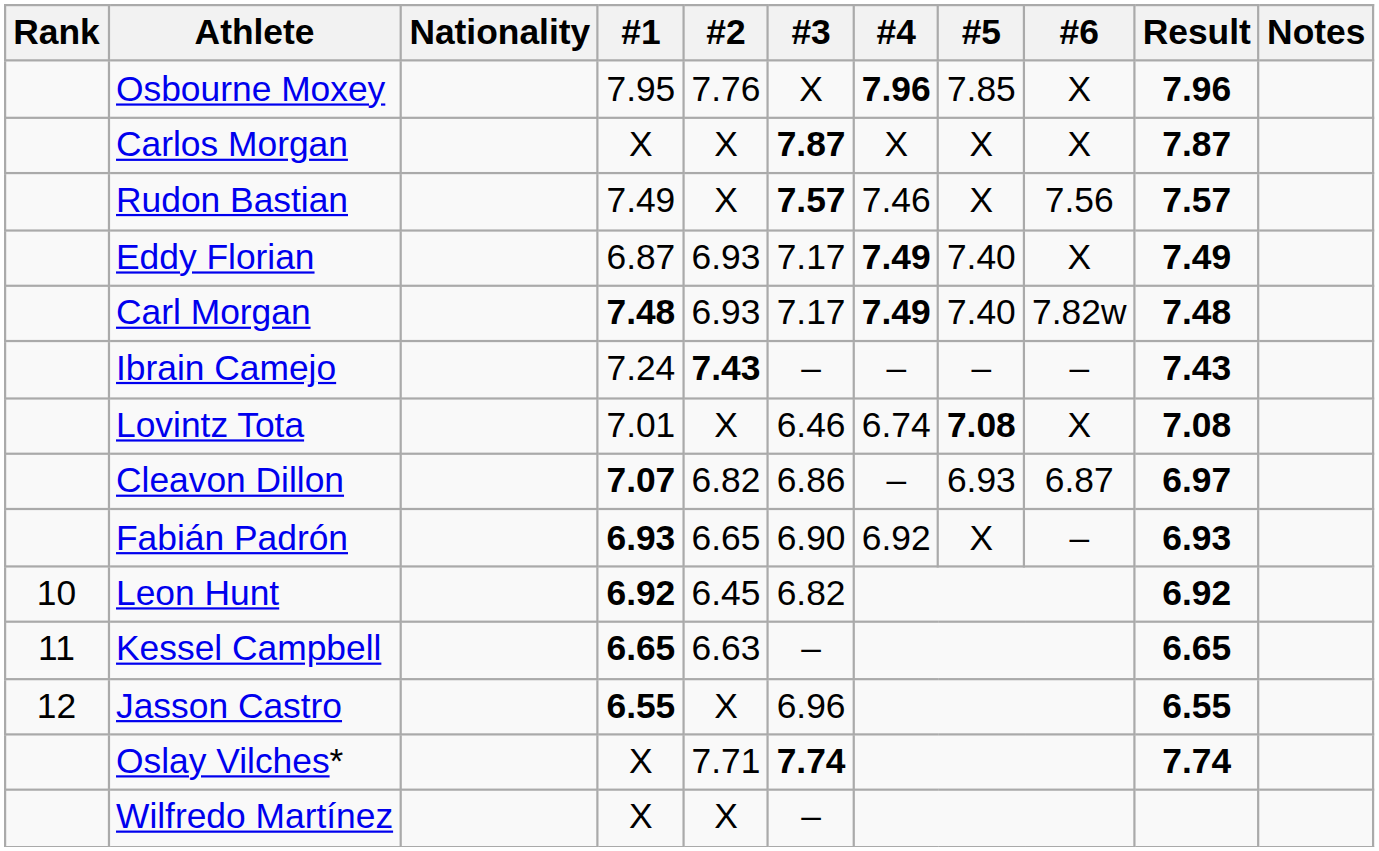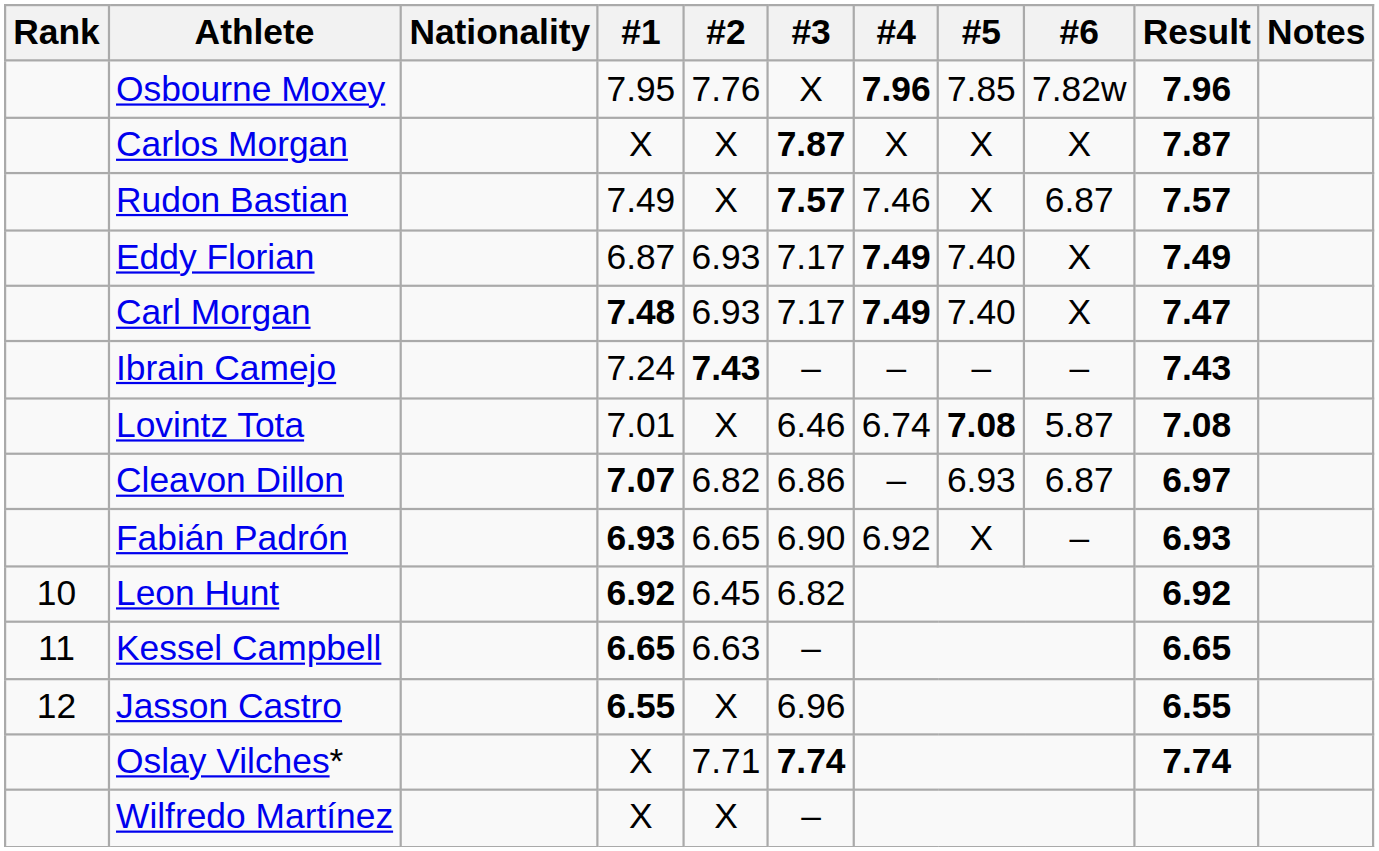Osbourne Moxey | #6: X -> 7.82w
Rudon Bastian | #6: 7.56 -> 6.87
Carl Morgan | #6: 7.82w -> X
Carl Morgan | Result: 7.48 -> 7.47
Lovintz Tota | #6: X -> 5.87
